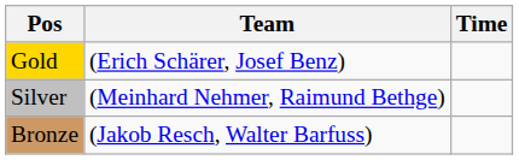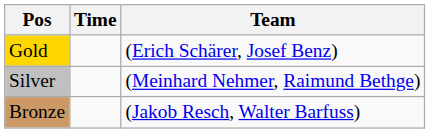columns swapped: Team <-> Time
